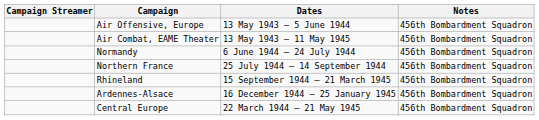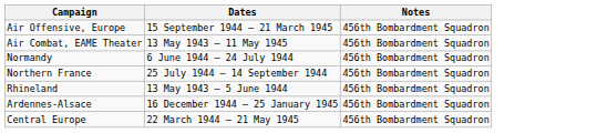- column: Campaign Streamer
Air Offensive, Europe | Dates: 13 May 1943 – 5 June 1944 -> 15 September 1944 – 21 March 1945
Rhineland | Dates: 15 September 1944 – 21 March 1945 -> 13 May 1943 – 5 June 1944
